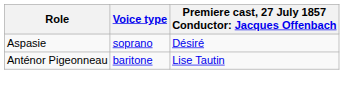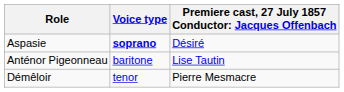Aspasie | Voice type: normal -> bold
+ row: Démêloir | tenor | Pierre Mesmacre
